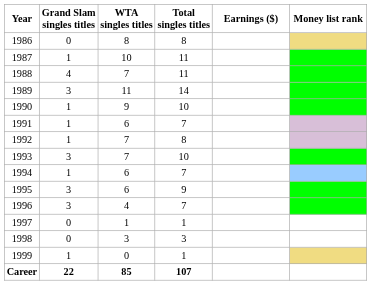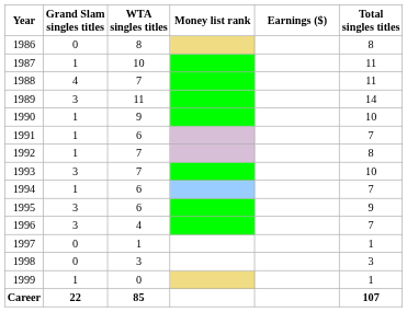columns swapped: Total singles titles <-> Money list rank
